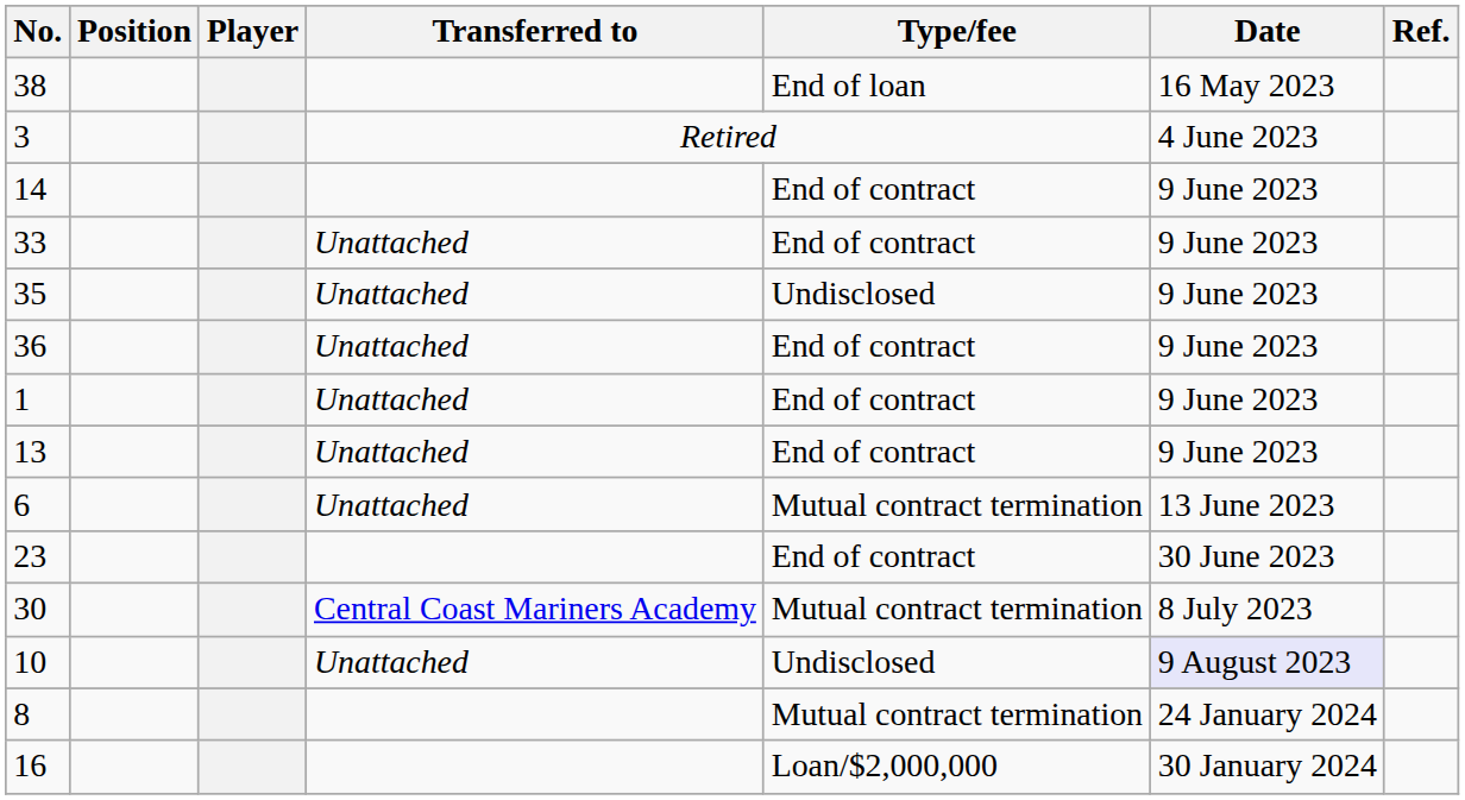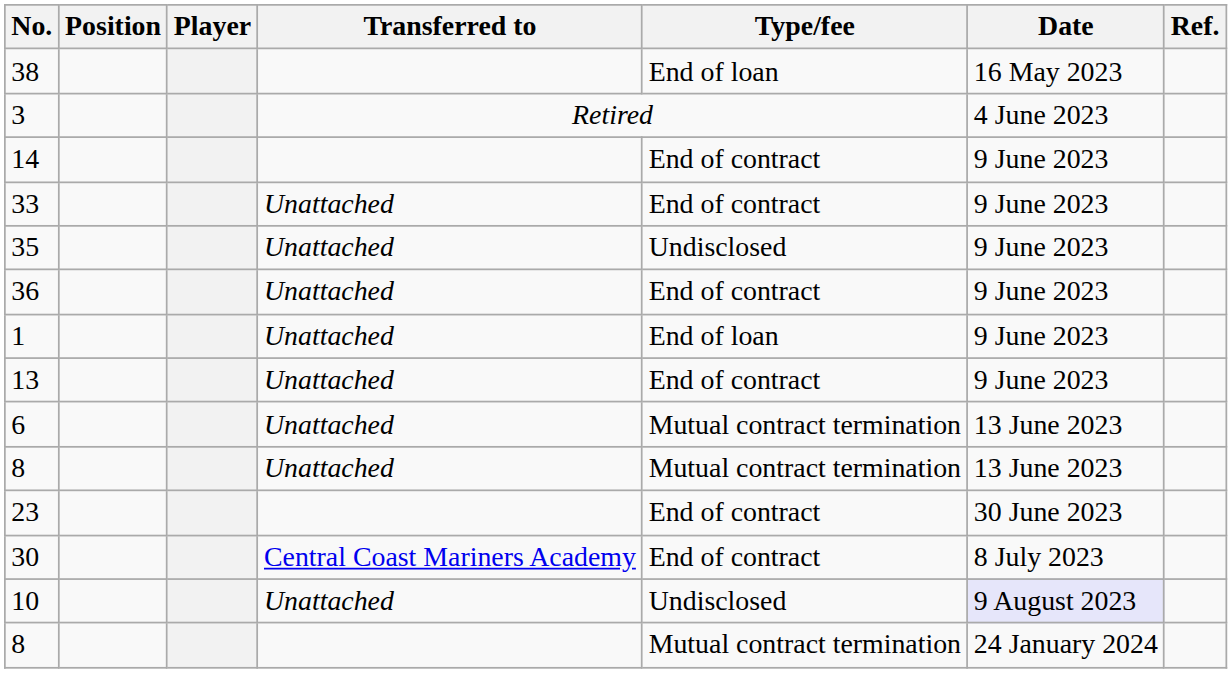1 | Type/fee: End of contract -> End of loan
+ row: 8 | Unattached | Mutual contract termination | 13 June 2023
30 | Type/fee: Mutual contract termination -> End of contract
- row: 16 | Loan/$2,000,000 | 30 January 2024
